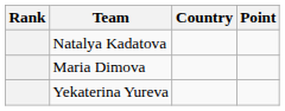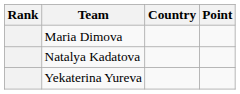rows swapped: Natalya Kadatova <-> Maria Dimova
